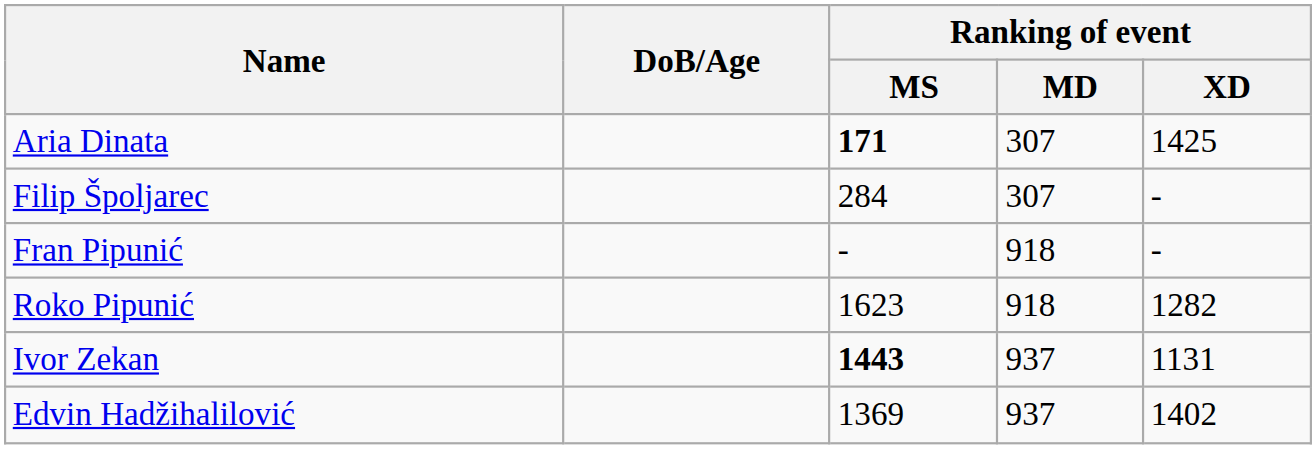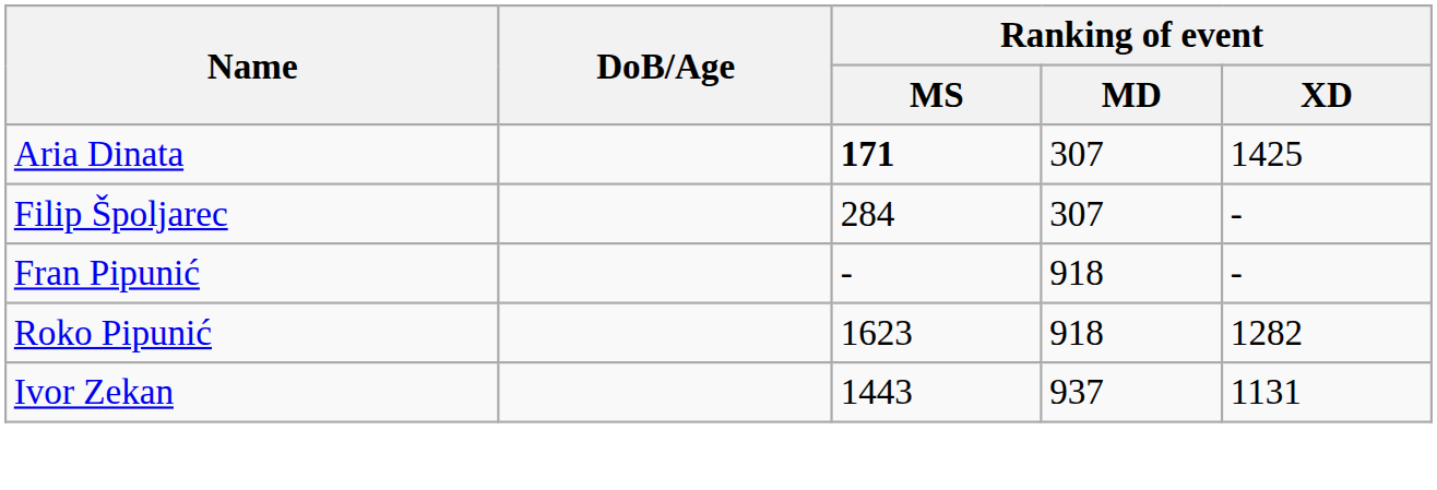Ivor Zekan | Ranking of event / MS: bold -> normal
- row: Edvin Hadžihalilović | 1369 | 937 | 1402
